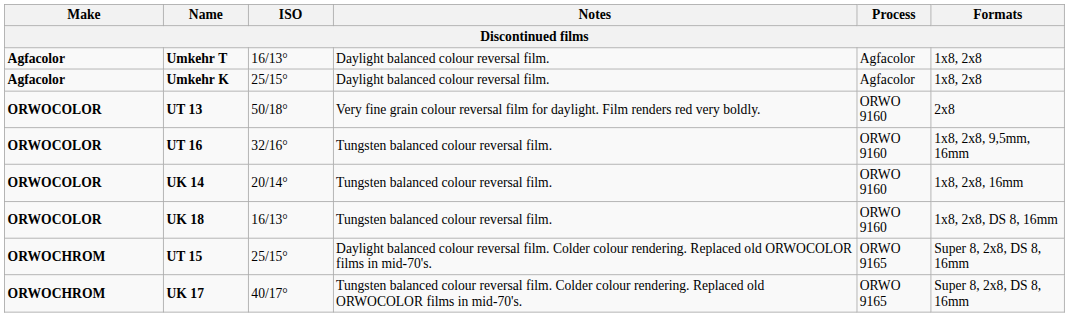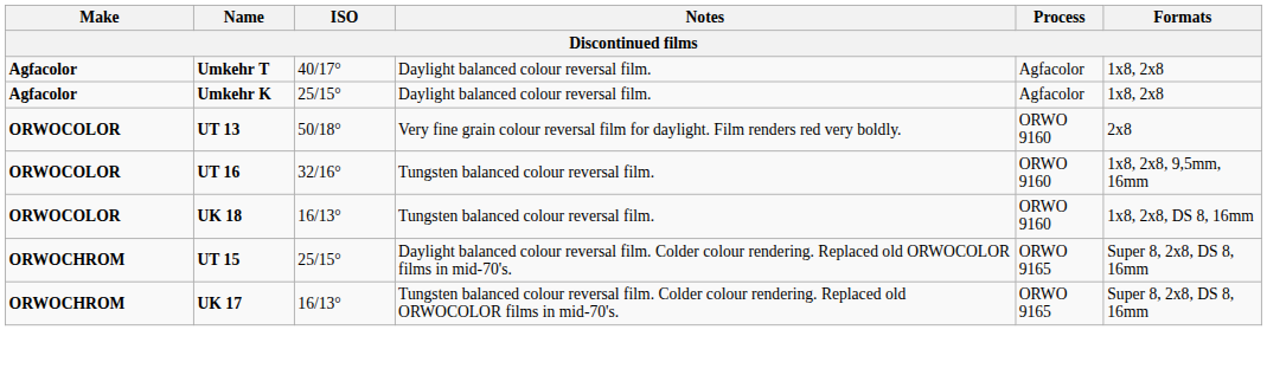Umkehr T | ISO: 16/13° -> 40/17°
- row: ORWOCOLOR | UK 14 | 20/14° | Tungsten balanced colour reversal film. | ORWO 9160 | 1x8, 2x8, 16mm
UK 17 | ISO: 40/17° -> 16/13°
